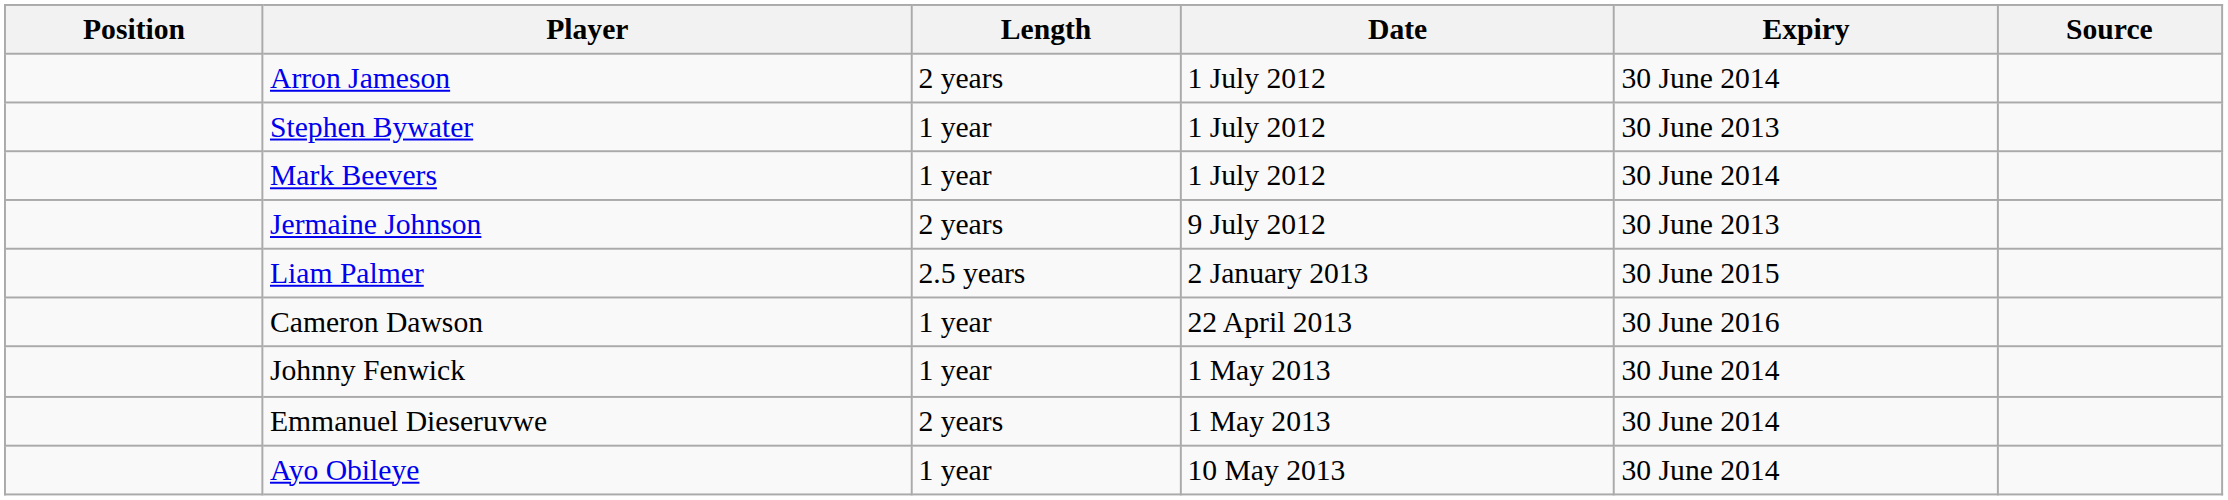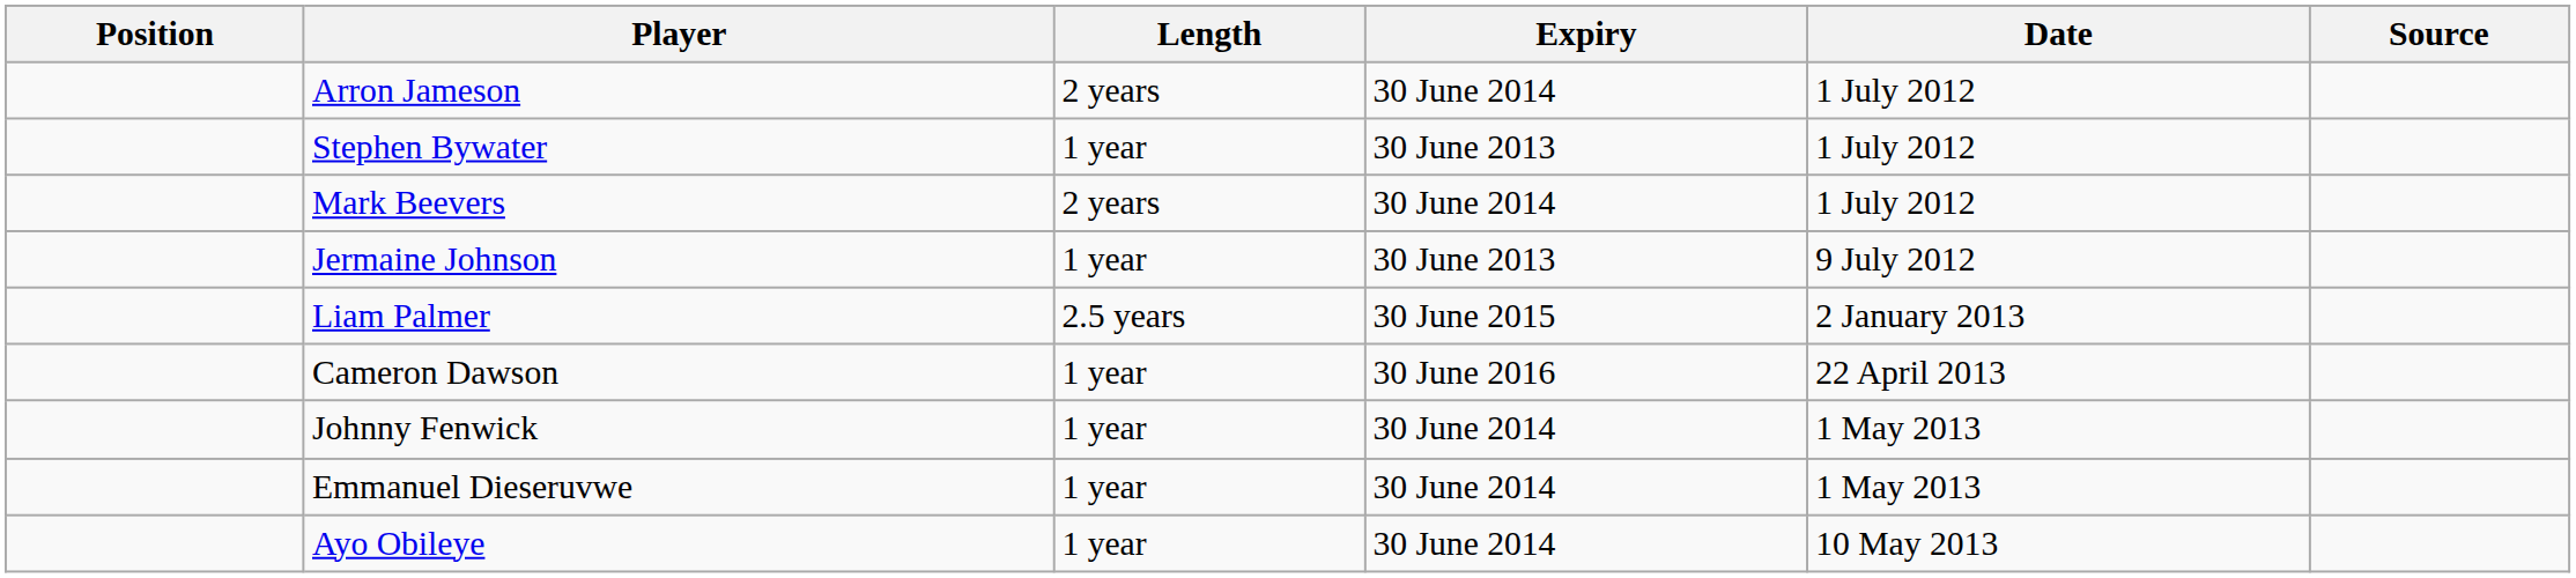columns swapped: Date <-> Expiry
Mark Beevers | Length: 1 year -> 2 years
Jermaine Johnson | Length: 2 years -> 1 year
Emmanuel Dieseruvwe | Length: 2 years -> 1 year
